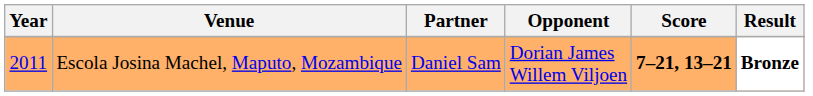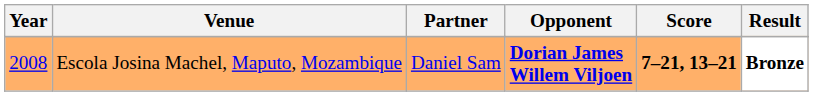Escola Josina Machel, Maputo, Mozambique | Year: 2011 -> 2008
Escola Josina Machel, Maputo, Mozambique | Opponent: normal -> bold
